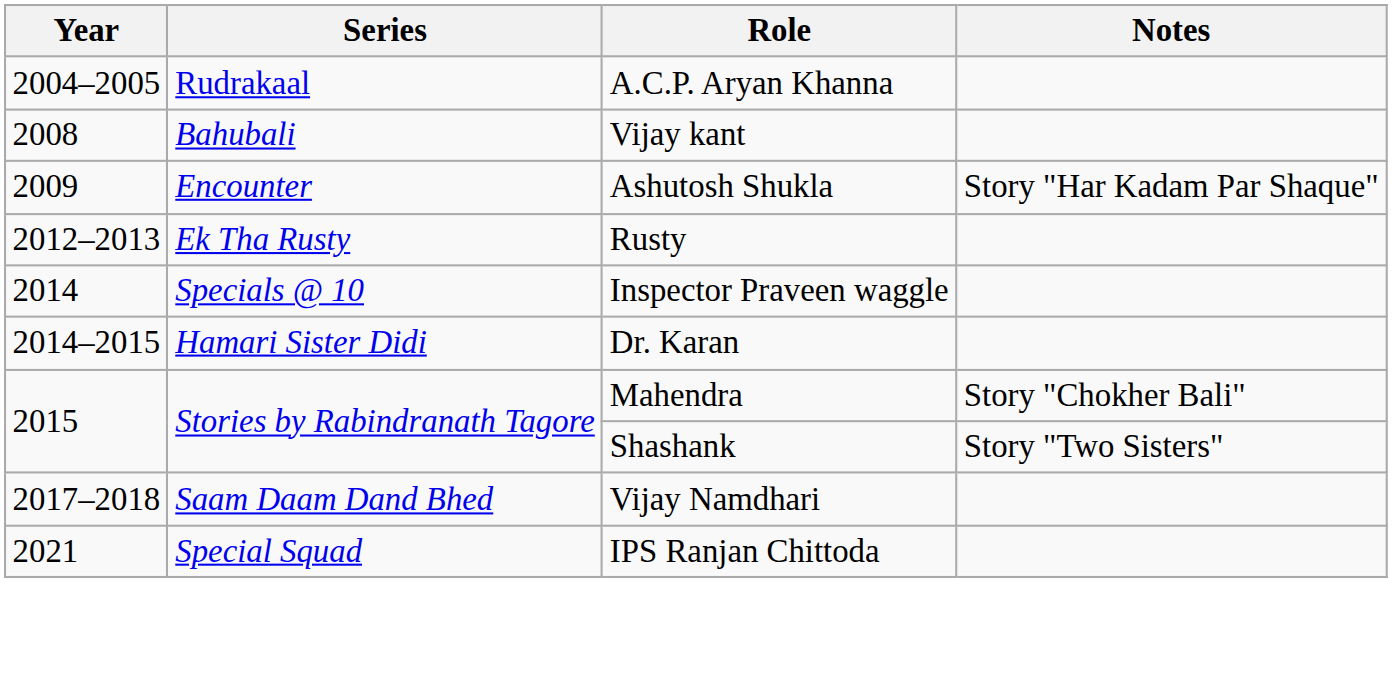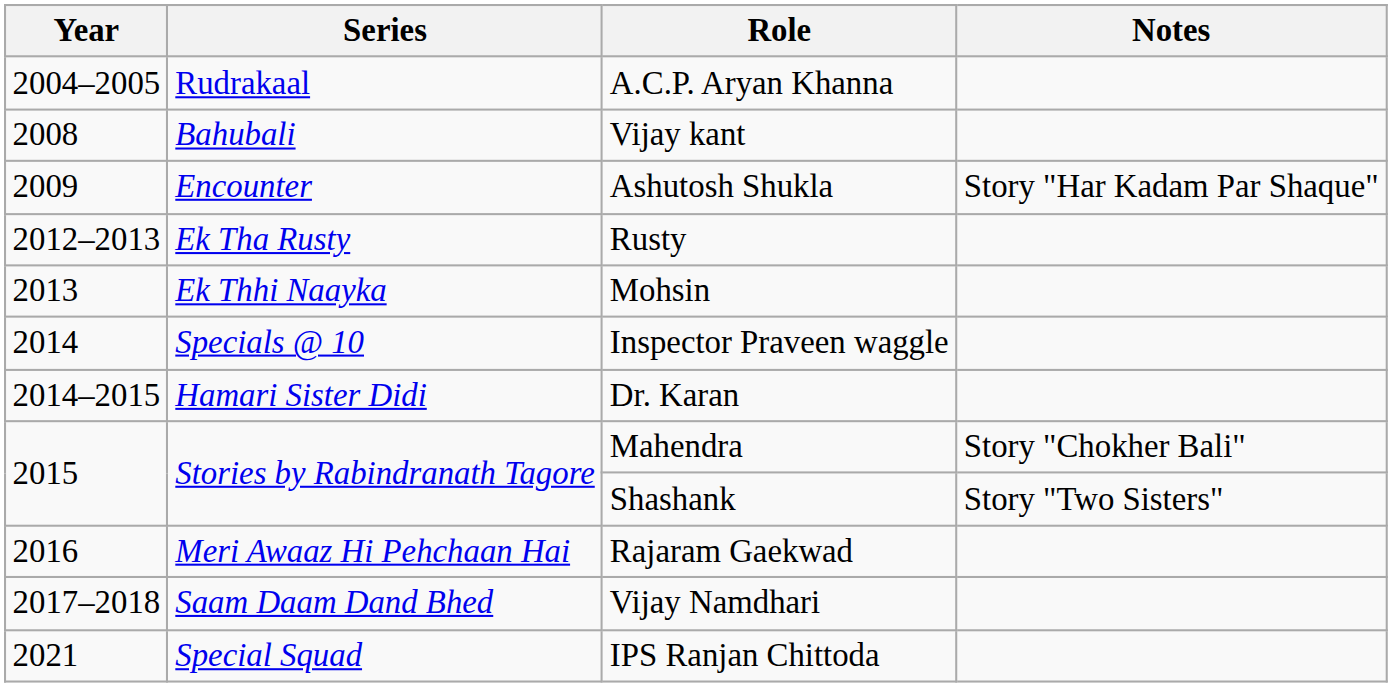+ row: 2013 | Ek Thhi Naayka | Mohsin
+ row: 2016 | Meri Awaaz Hi Pehchaan Hai | Rajaram Gaekwad
